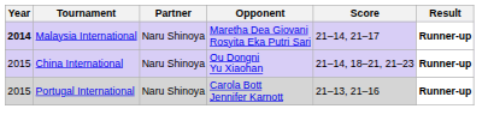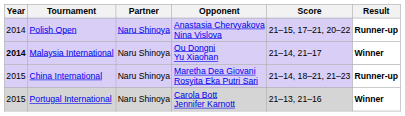+ row: 2014 | Polish Open | Naru Shinoya | Anastasia Chervyakova Nina Vislova | 21–15, 17–21, 20–22 | Runner-up
Malaysia International | Opponent: Maretha Dea Giovani Rosyita Eka Putri Sari -> Ou Dongni Yu Xiaohan
Malaysia International | Result: Runner-up -> Winner
China International | Opponent: Ou Dongni Yu Xiaohan -> Maretha Dea Giovani Rosyita Eka Putri Sari
Portugal International | Result: Runner-up -> Winner
